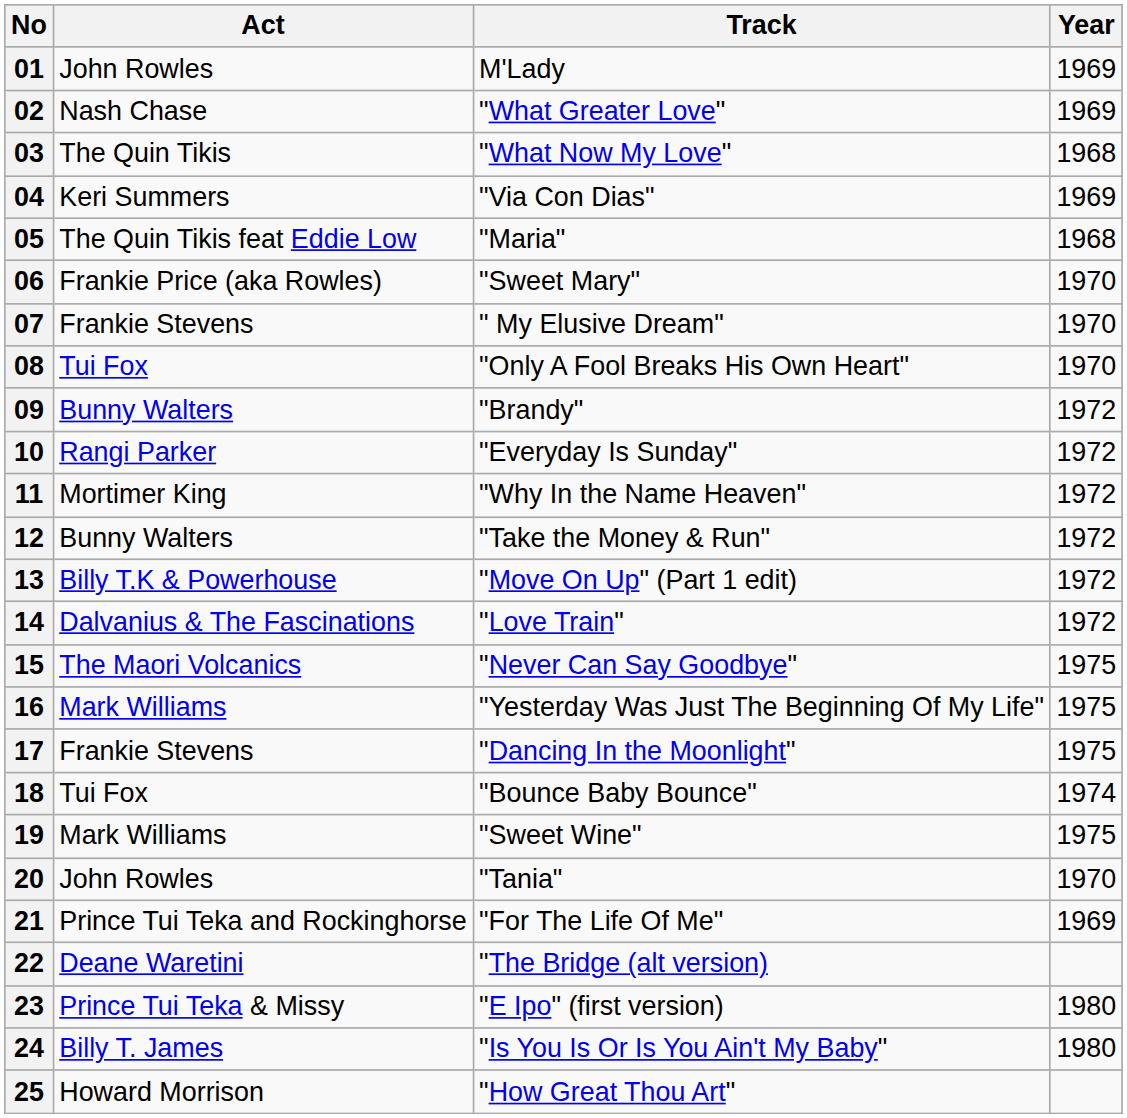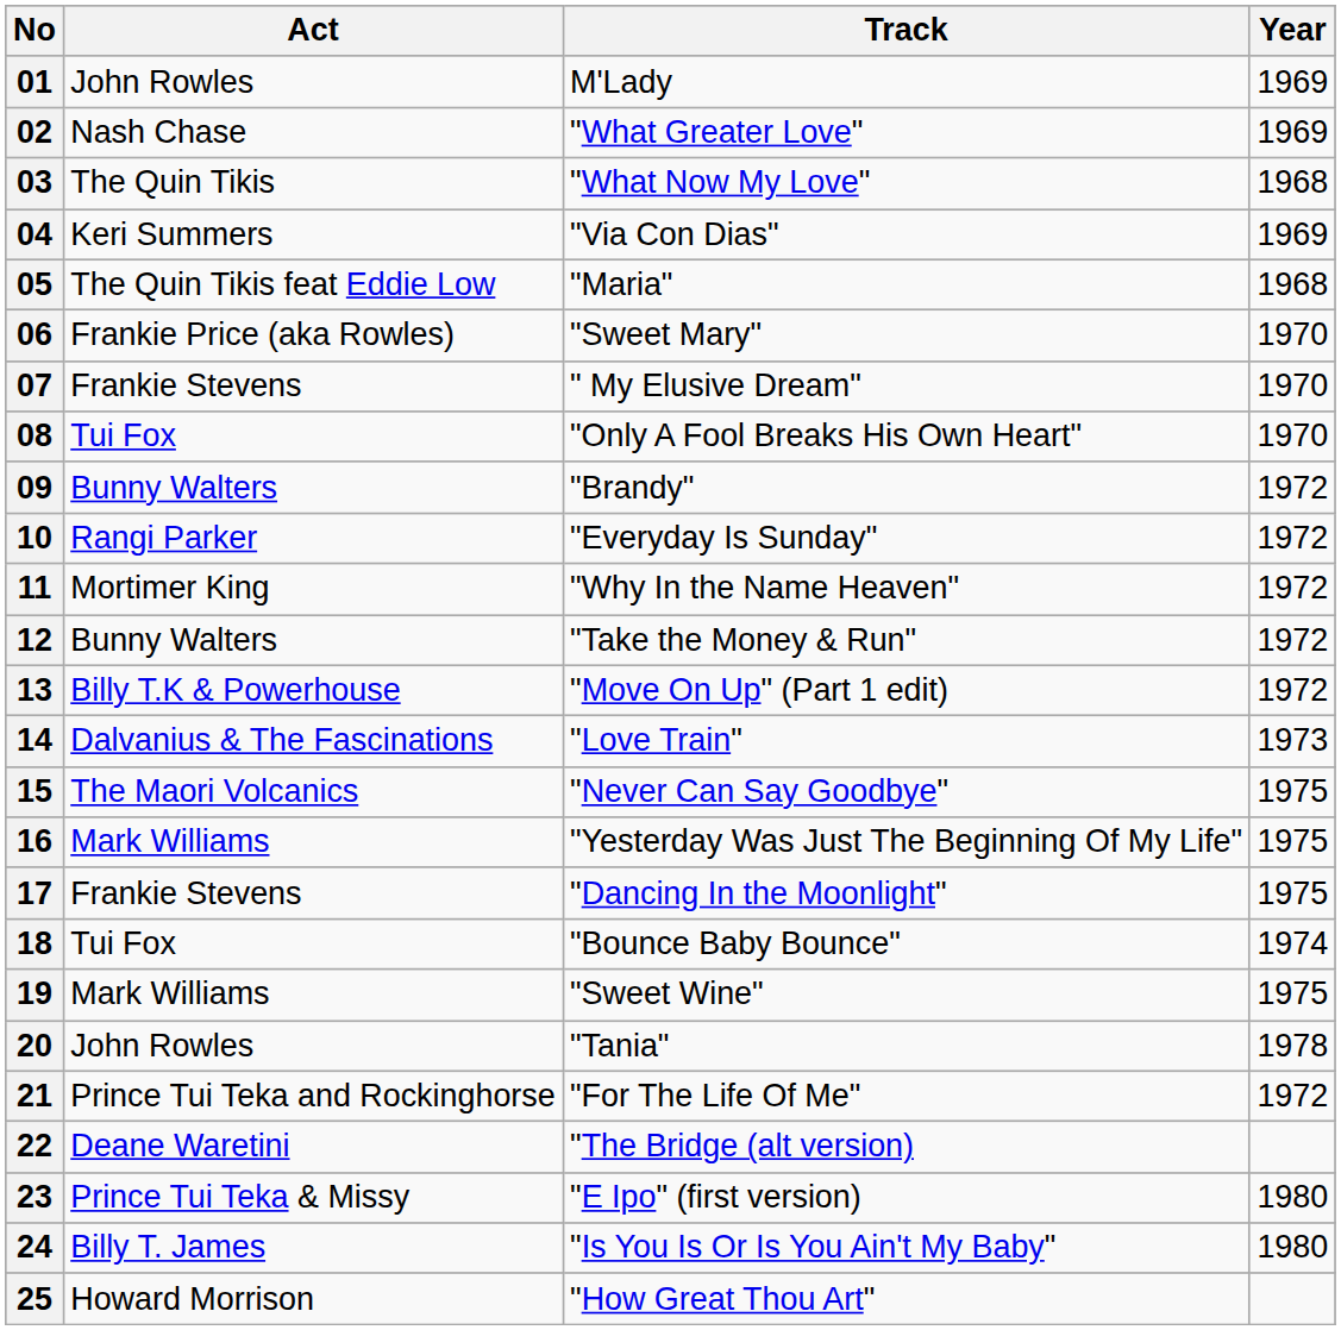14 | Year: 1972 -> 1973
20 | Year: 1970 -> 1978
21 | Year: 1969 -> 1972
